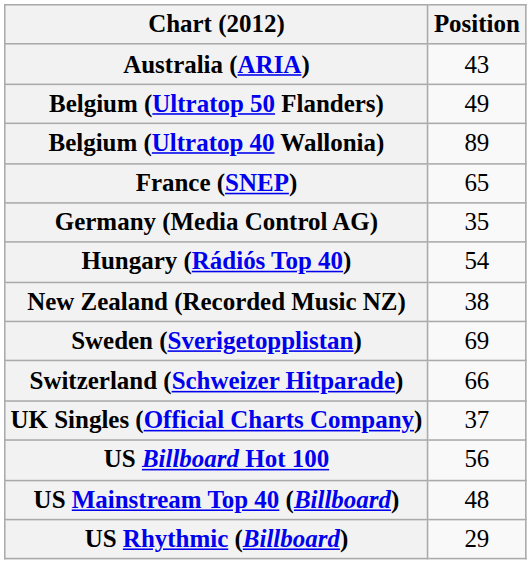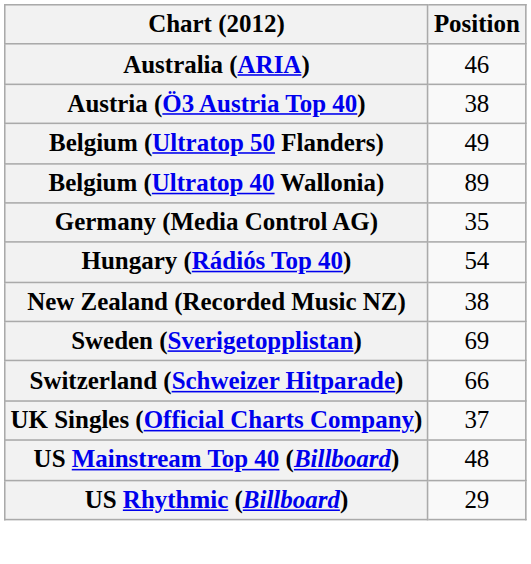Australia (ARIA) | Position: 43 -> 46
+ row: Austria (Ö3 Austria Top 40) | 38
- row: France (SNEP) | 65
- row: US Billboard Hot 100 | 56
